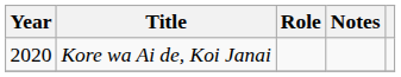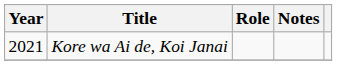Kore wa Ai de, Koi Janai | Year: 2020 -> 2021
